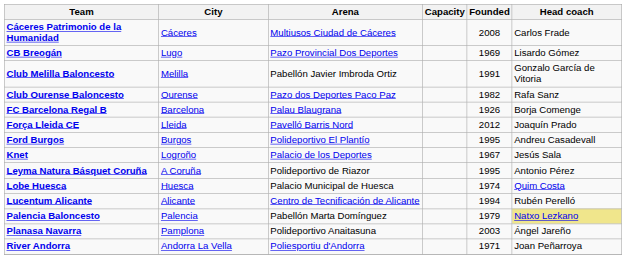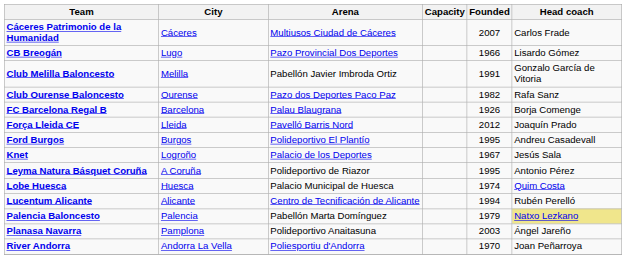Cáceres Patrimonio de la Humanidad | Founded: 2008 -> 2007
CB Breogán | Founded: 1969 -> 1966
River Andorra | Founded: 1971 -> 1970
